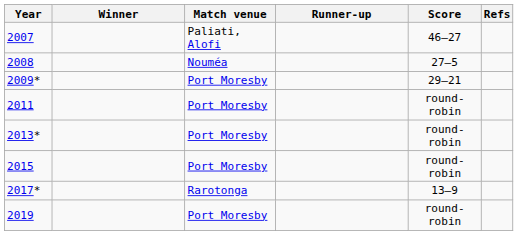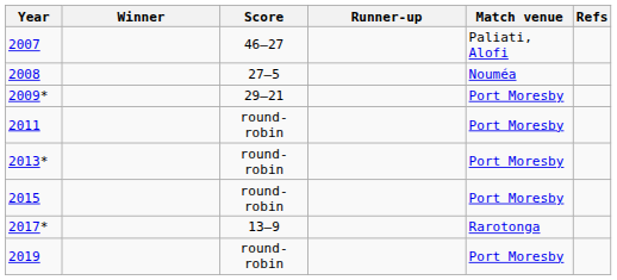columns swapped: Score <-> Match venue
